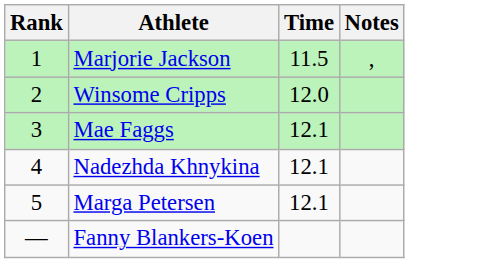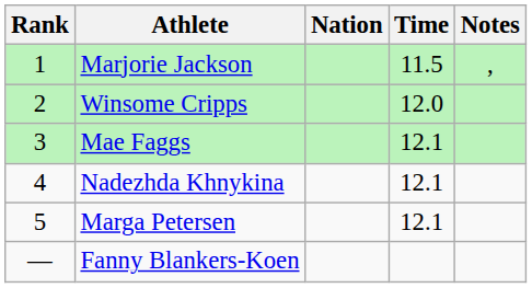+ column: Nation
